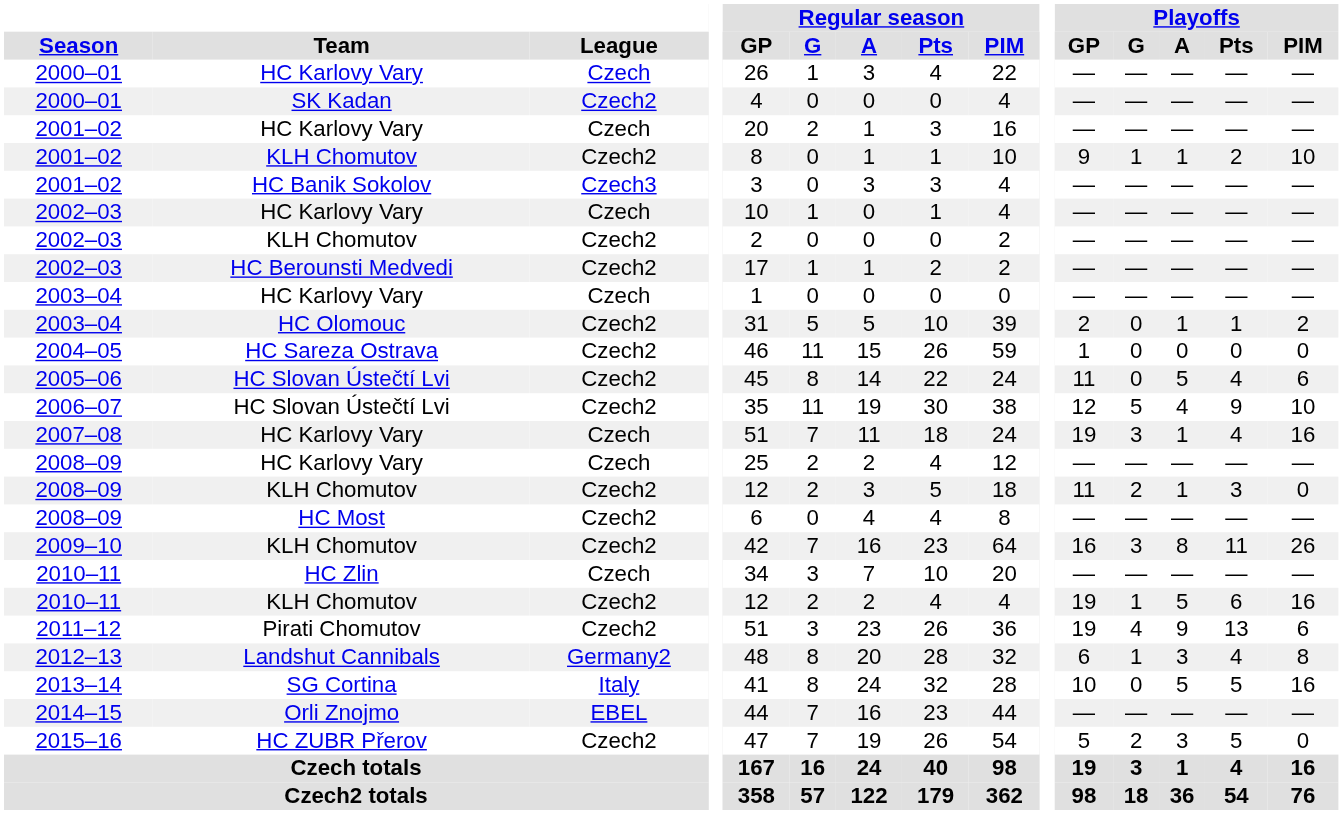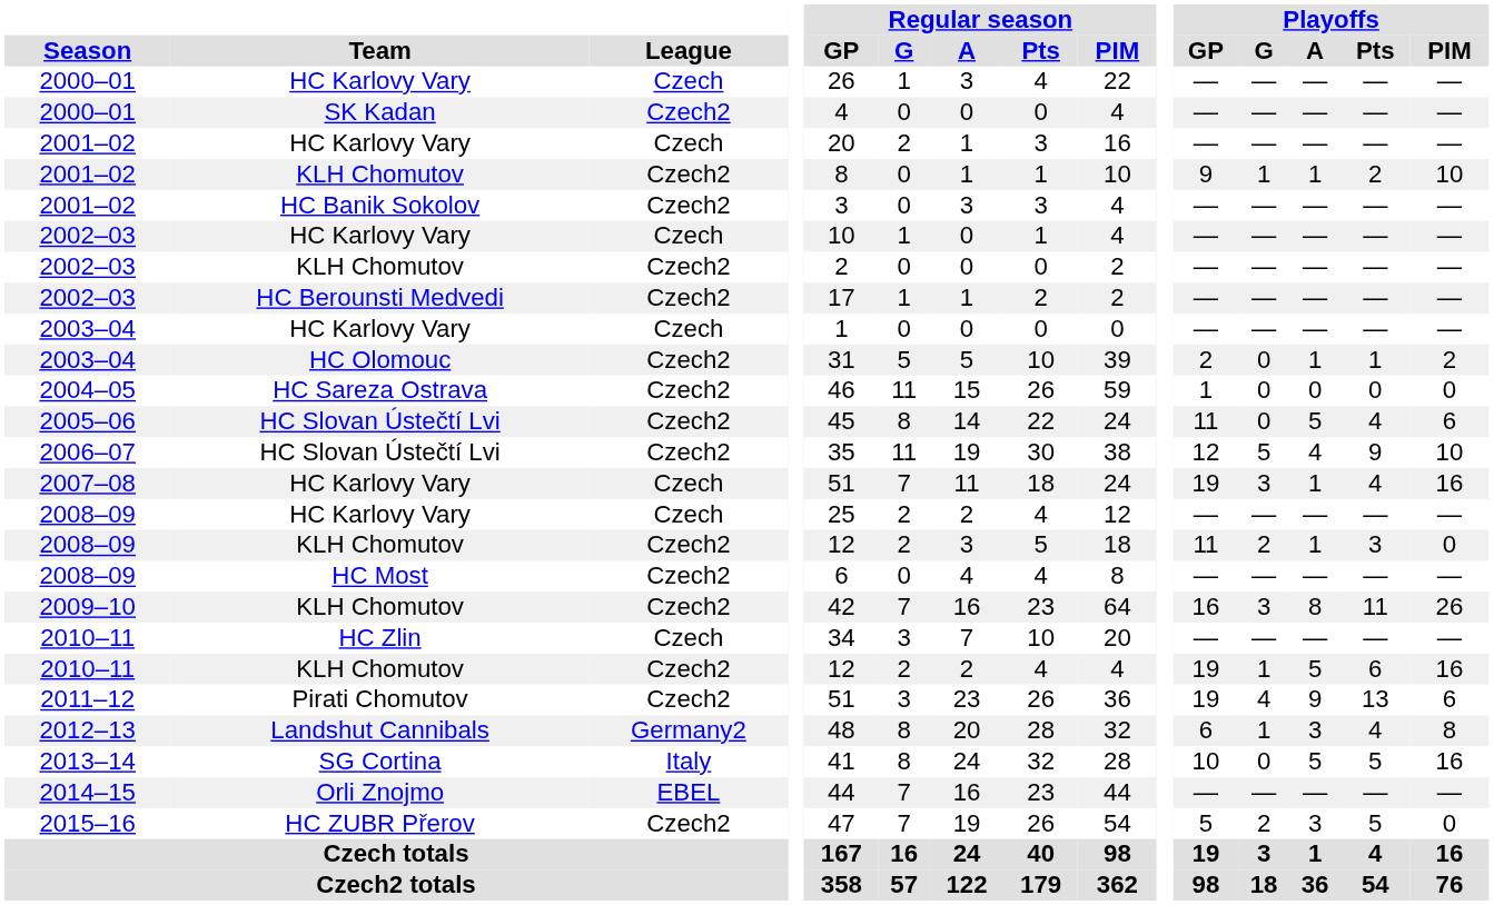2001–02 / HC Banik Sokolov | League: Czech3 -> Czech2
